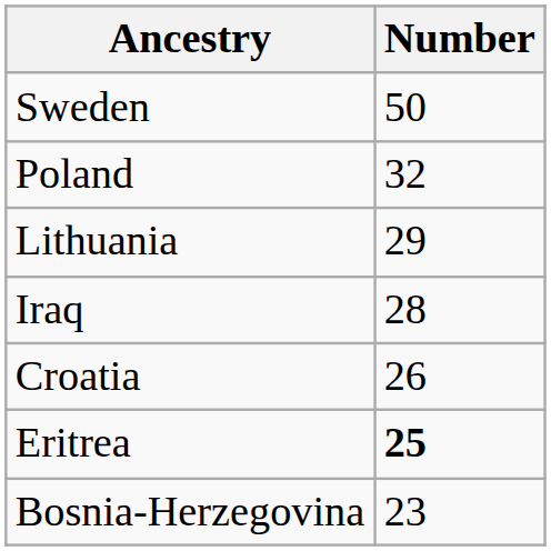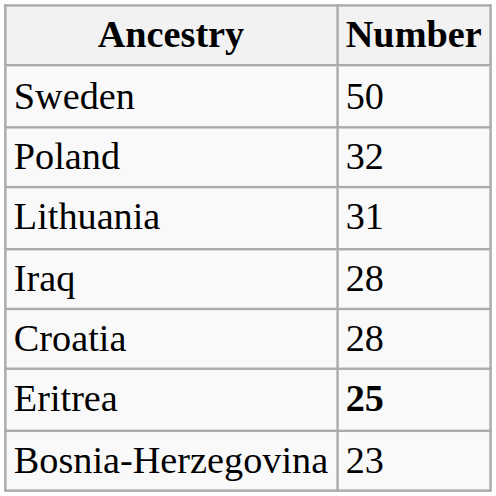Lithuania | Number: 29 -> 31
Croatia | Number: 26 -> 28
